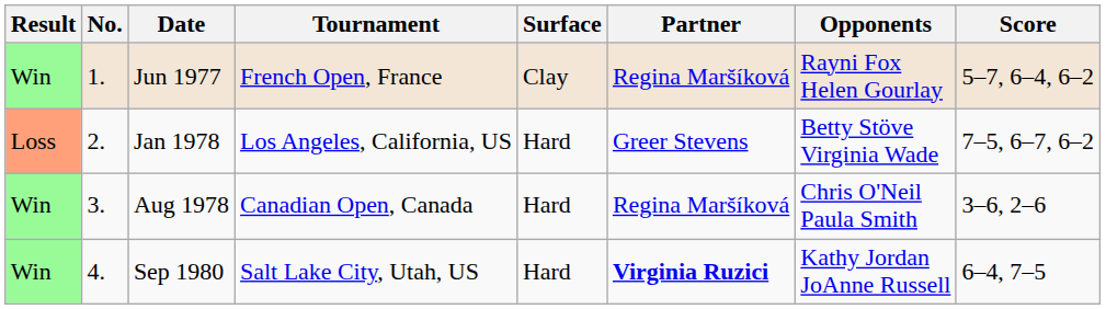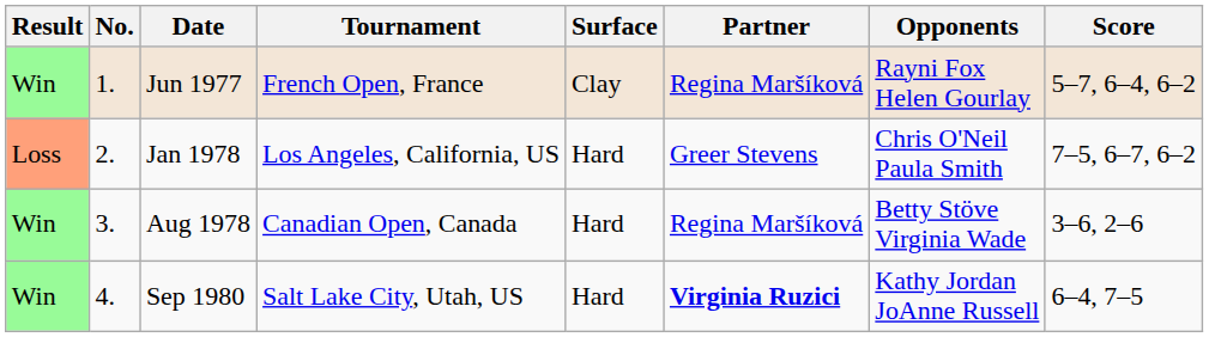Jan 1978 | Opponents: Betty Stöve Virginia Wade -> Chris O'Neil Paula Smith
Aug 1978 | Opponents: Chris O'Neil Paula Smith -> Betty Stöve Virginia Wade
